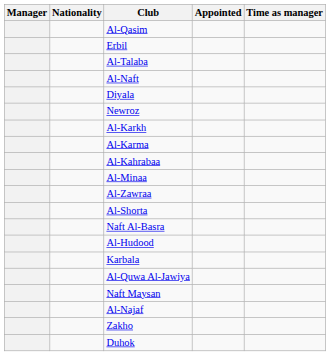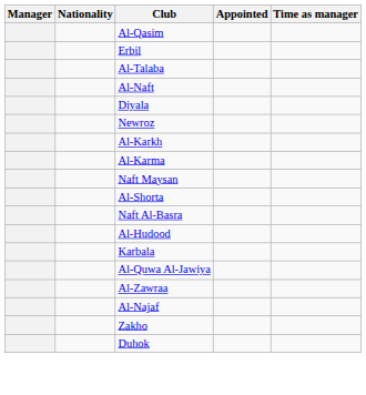- row: Al-Kahrabaa
- row: Al-Minaa
rows swapped: Al-Zawraa <-> Naft Maysan
